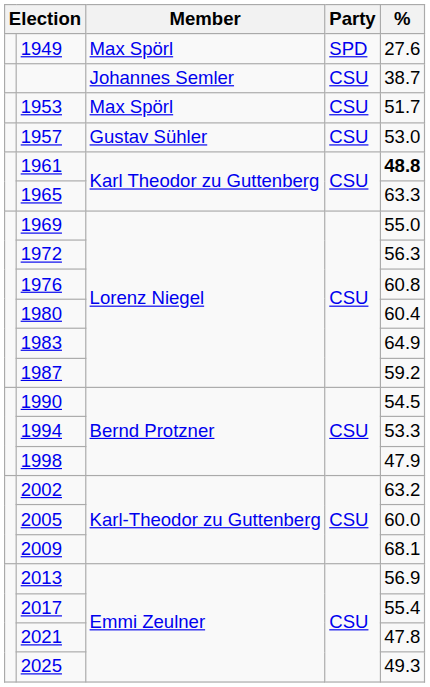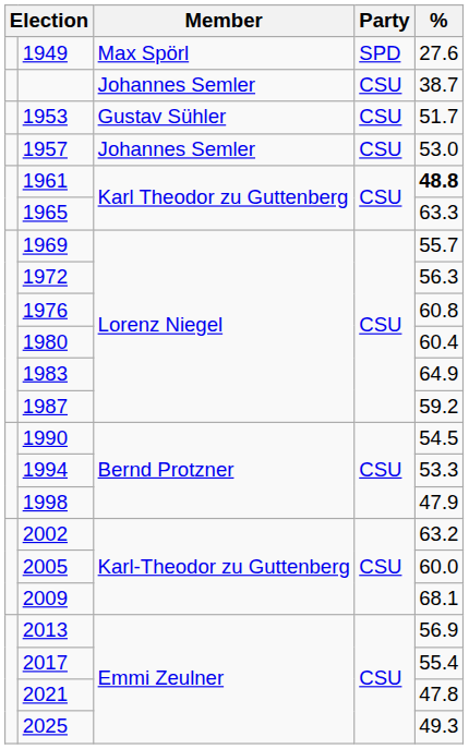1953 | Member: Max Spörl -> Gustav Sühler
1957 | Member: Gustav Sühler -> Johannes Semler
1969 | %: 55.0 -> 55.7
